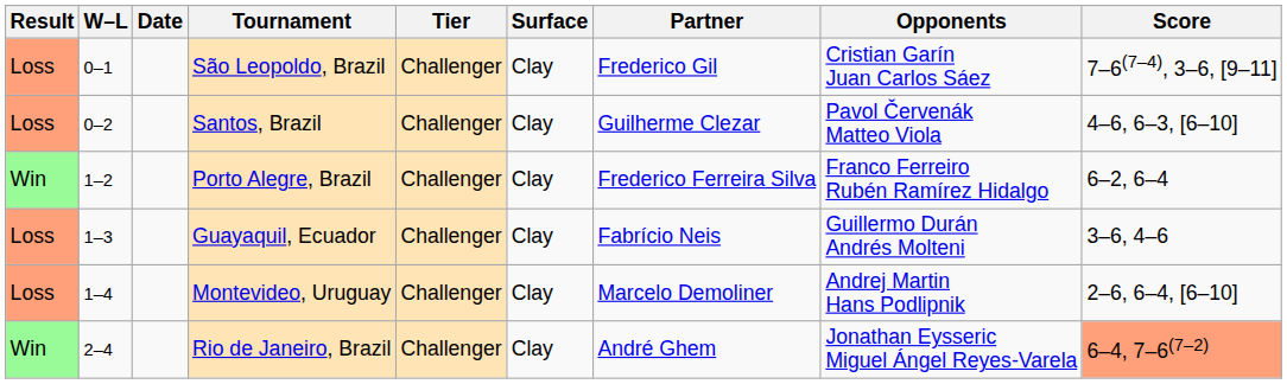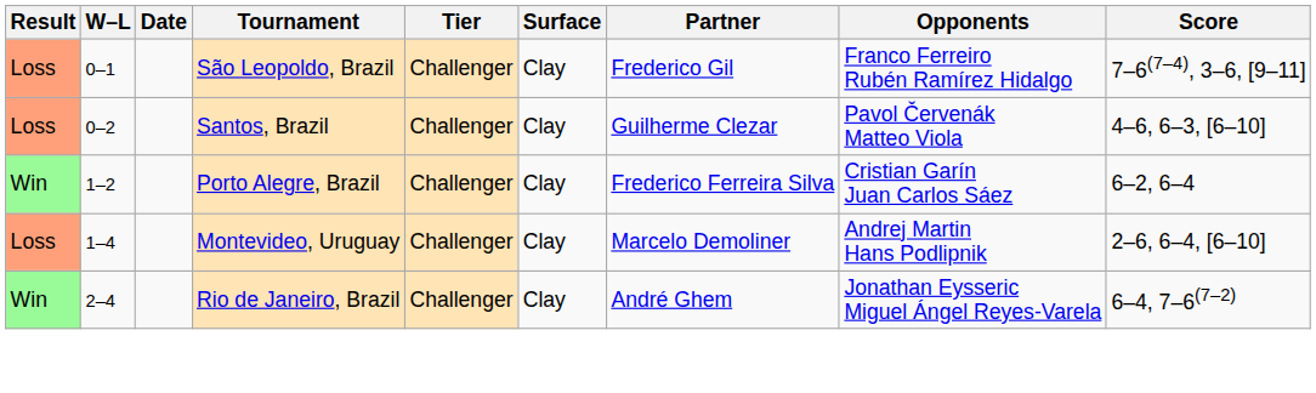São Leopoldo, Brazil | Opponents: Cristian Garín Juan Carlos Sáez -> Franco Ferreiro Rubén Ramírez Hidalgo
Porto Alegre, Brazil | Opponents: Franco Ferreiro Rubén Ramírez Hidalgo -> Cristian Garín Juan Carlos Sáez
- row: Loss | 1–3 | Guayaquil, Ecuador | Challenger | Clay | Fabrício Neis | Guillermo Durán Andrés Molteni | 3–6, 4–6
Rio de Janeiro, Brazil | Score: lightsalmon background -> no background
